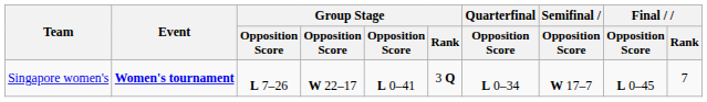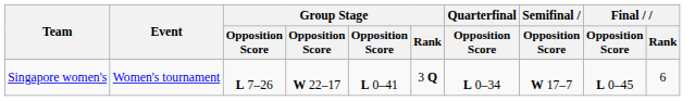Singapore women's | Event: bold -> normal
Singapore women's | Final / Rank: 7 -> 6
